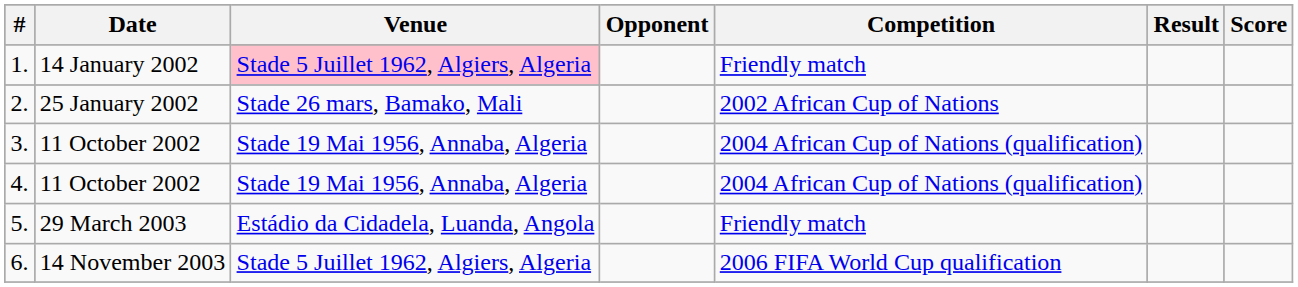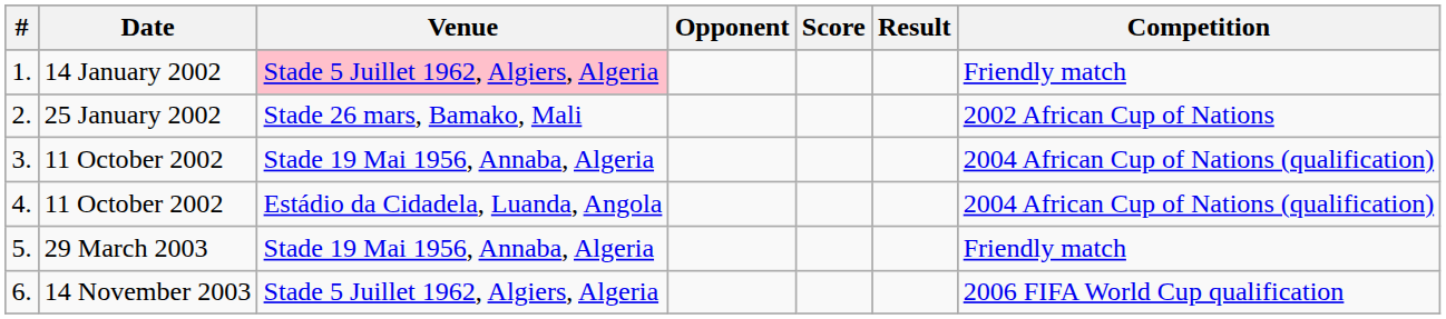columns swapped: Score <-> Competition
4. | Venue: Stade 19 Mai 1956, Annaba, Algeria -> Estádio da Cidadela, Luanda, Angola
5. | Venue: Estádio da Cidadela, Luanda, Angola -> Stade 19 Mai 1956, Annaba, Algeria
